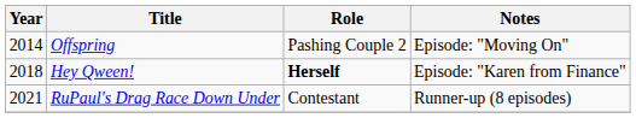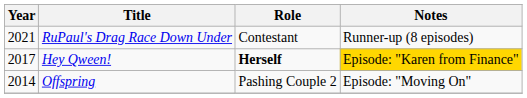rows swapped: Offspring <-> RuPaul's Drag Race Down Under
Hey Qween! | Year: 2018 -> 2017
Hey Qween! | Notes: no background -> gold background
